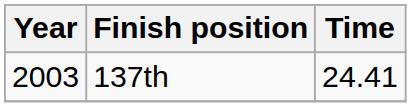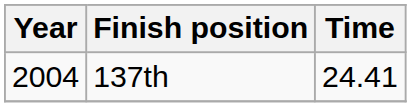137th | Year: 2003 -> 2004
